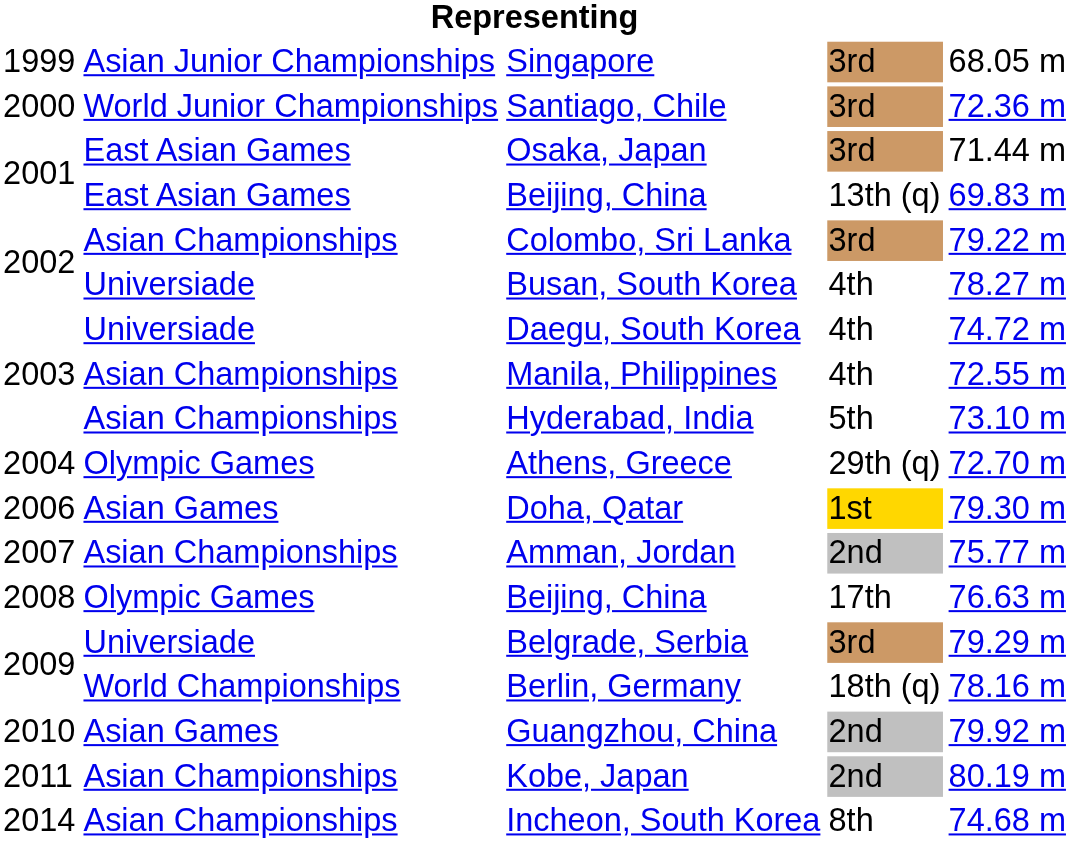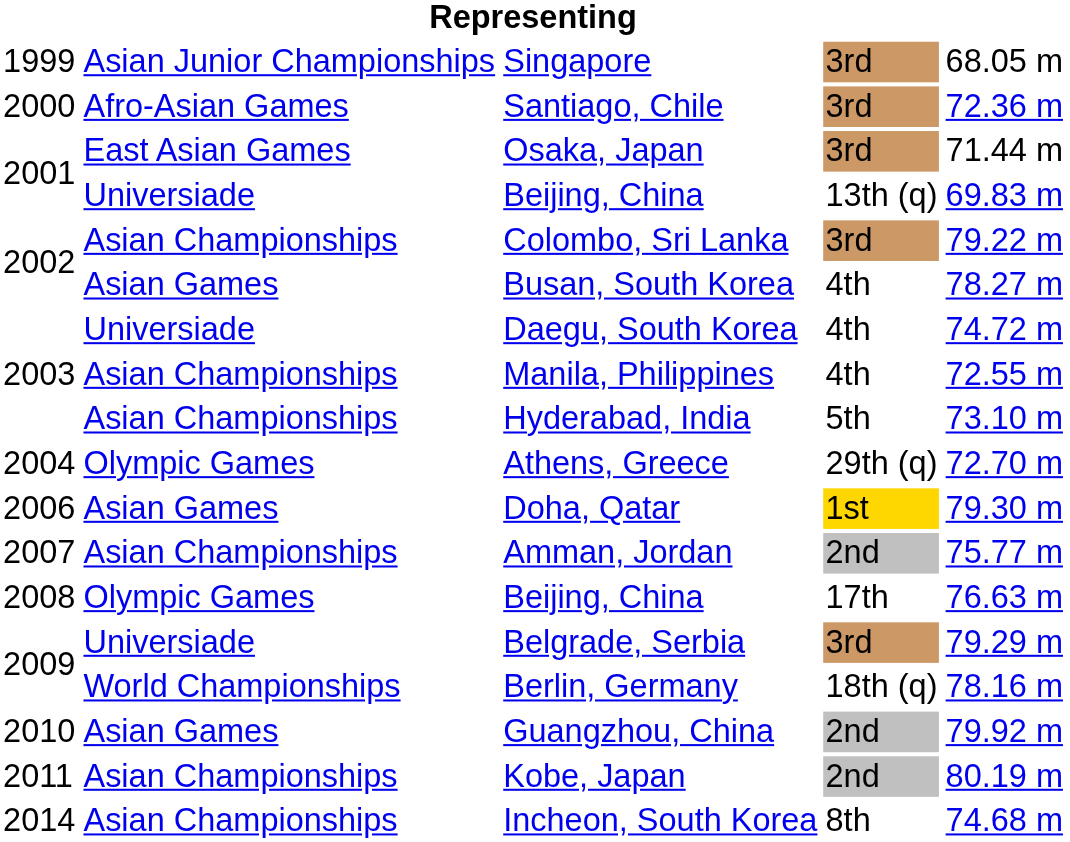Santiago, Chile | column 2: World Junior Championships -> Afro-Asian Games
2001 / Beijing, China | column 2: East Asian Games -> Universiade
Busan, South Korea | column 2: Universiade -> Asian Games
